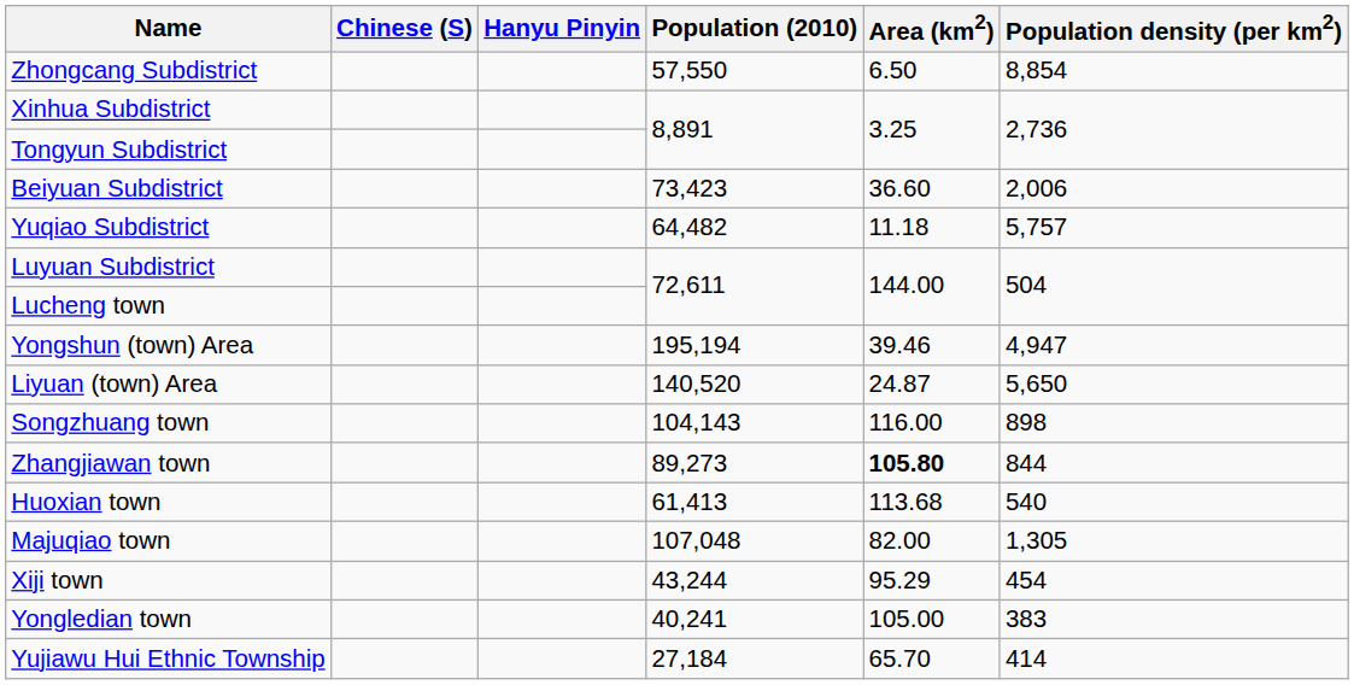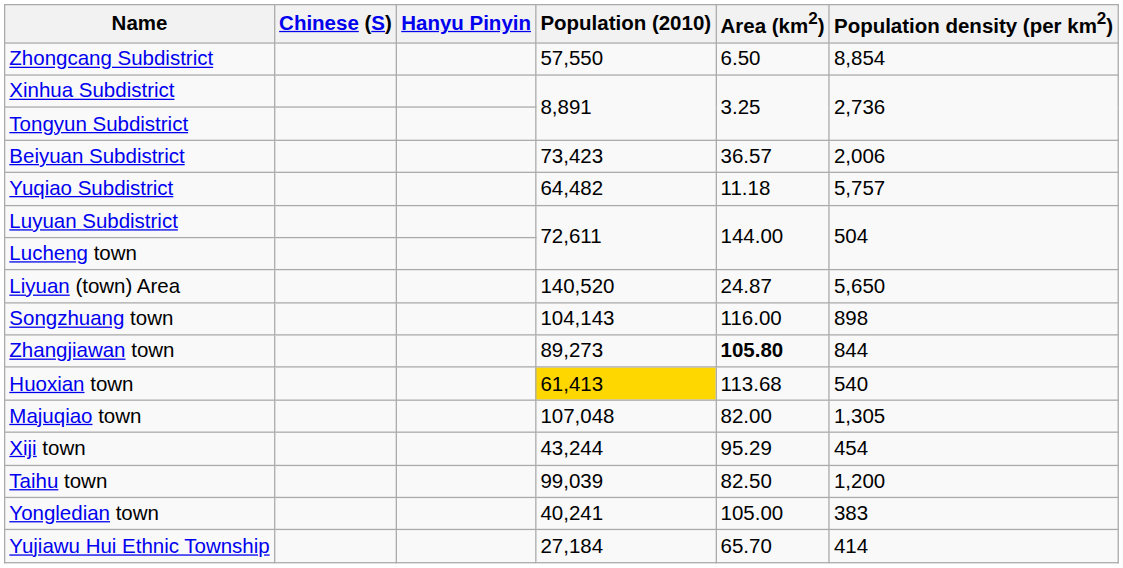Beiyuan Subdistrict | Area (km2): 36.60 -> 36.57
- row: Yongshun (town) Area | 195,194 | 39.46 | 4,947
Huoxian town | Population (2010): no background -> gold background
+ row: Taihu town | 99,039 | 82.50 | 1,200
